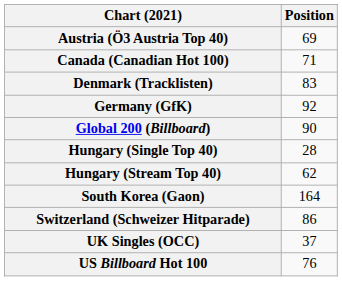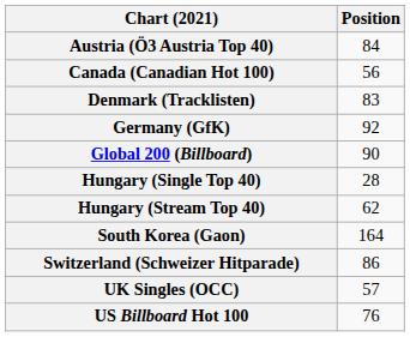Austria (Ö3 Austria Top 40) | Position: 69 -> 84
Canada (Canadian Hot 100) | Position: 71 -> 56
UK Singles (OCC) | Position: 37 -> 57
